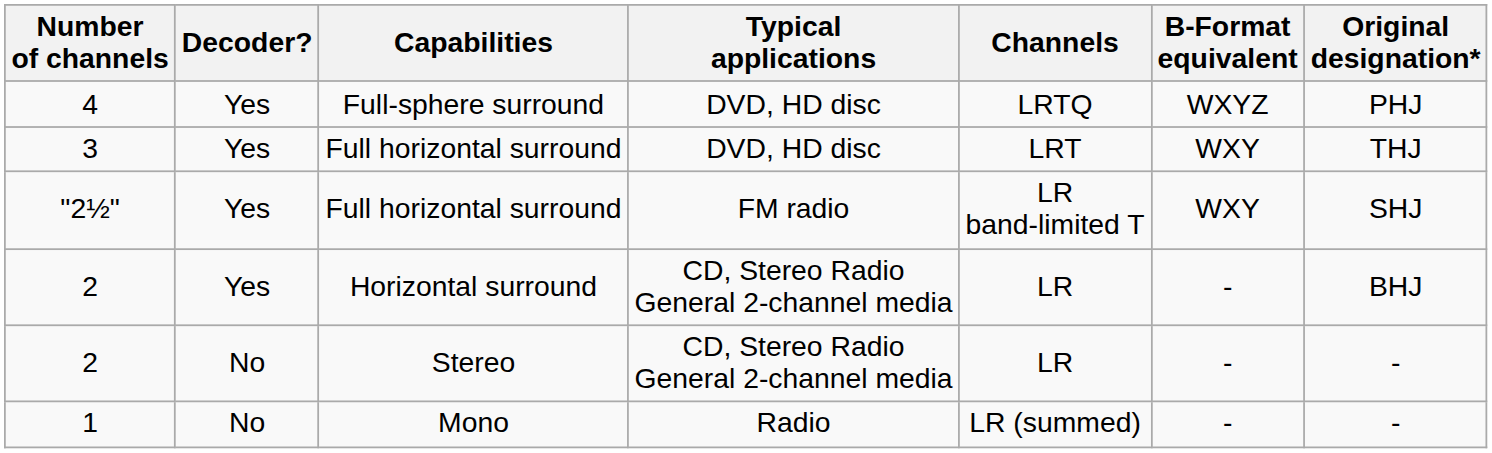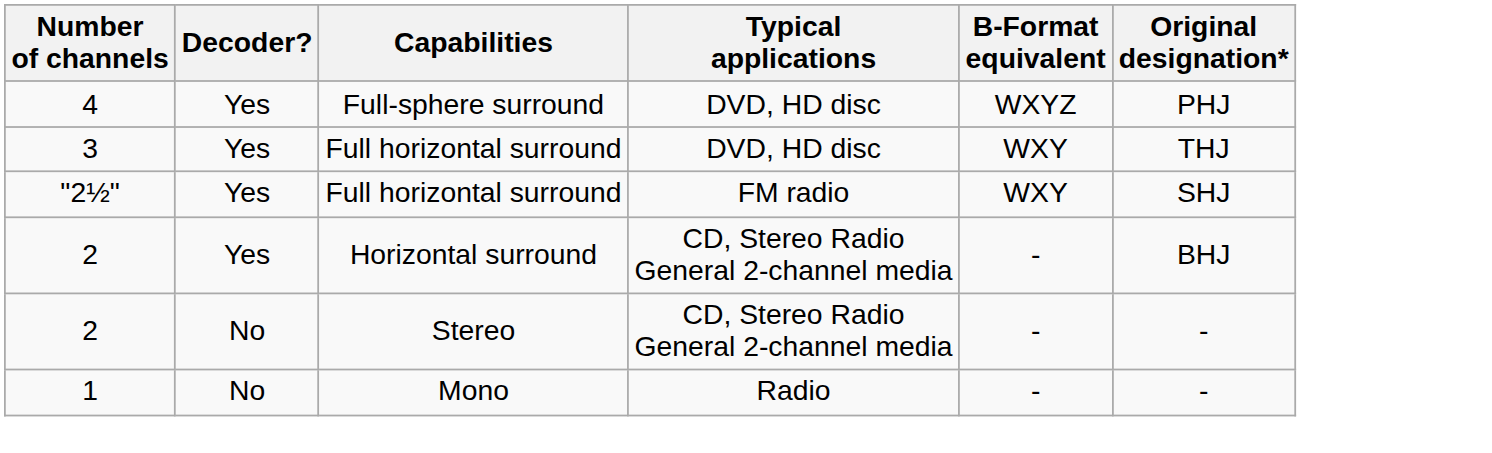- column: Channels | LRTQ | LRT | LR band-limited T | LR | LR | LR (summed)
